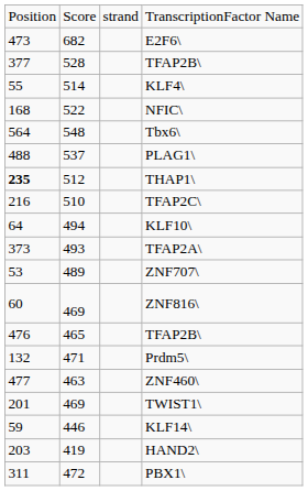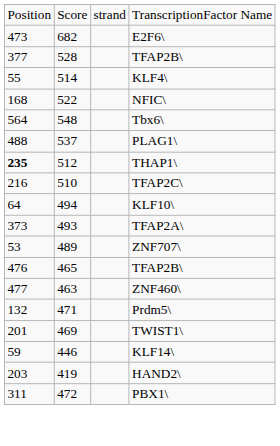- row: 60 | 469 | ZNF816\
rows swapped: ZNF460\ <-> Prdm5\
